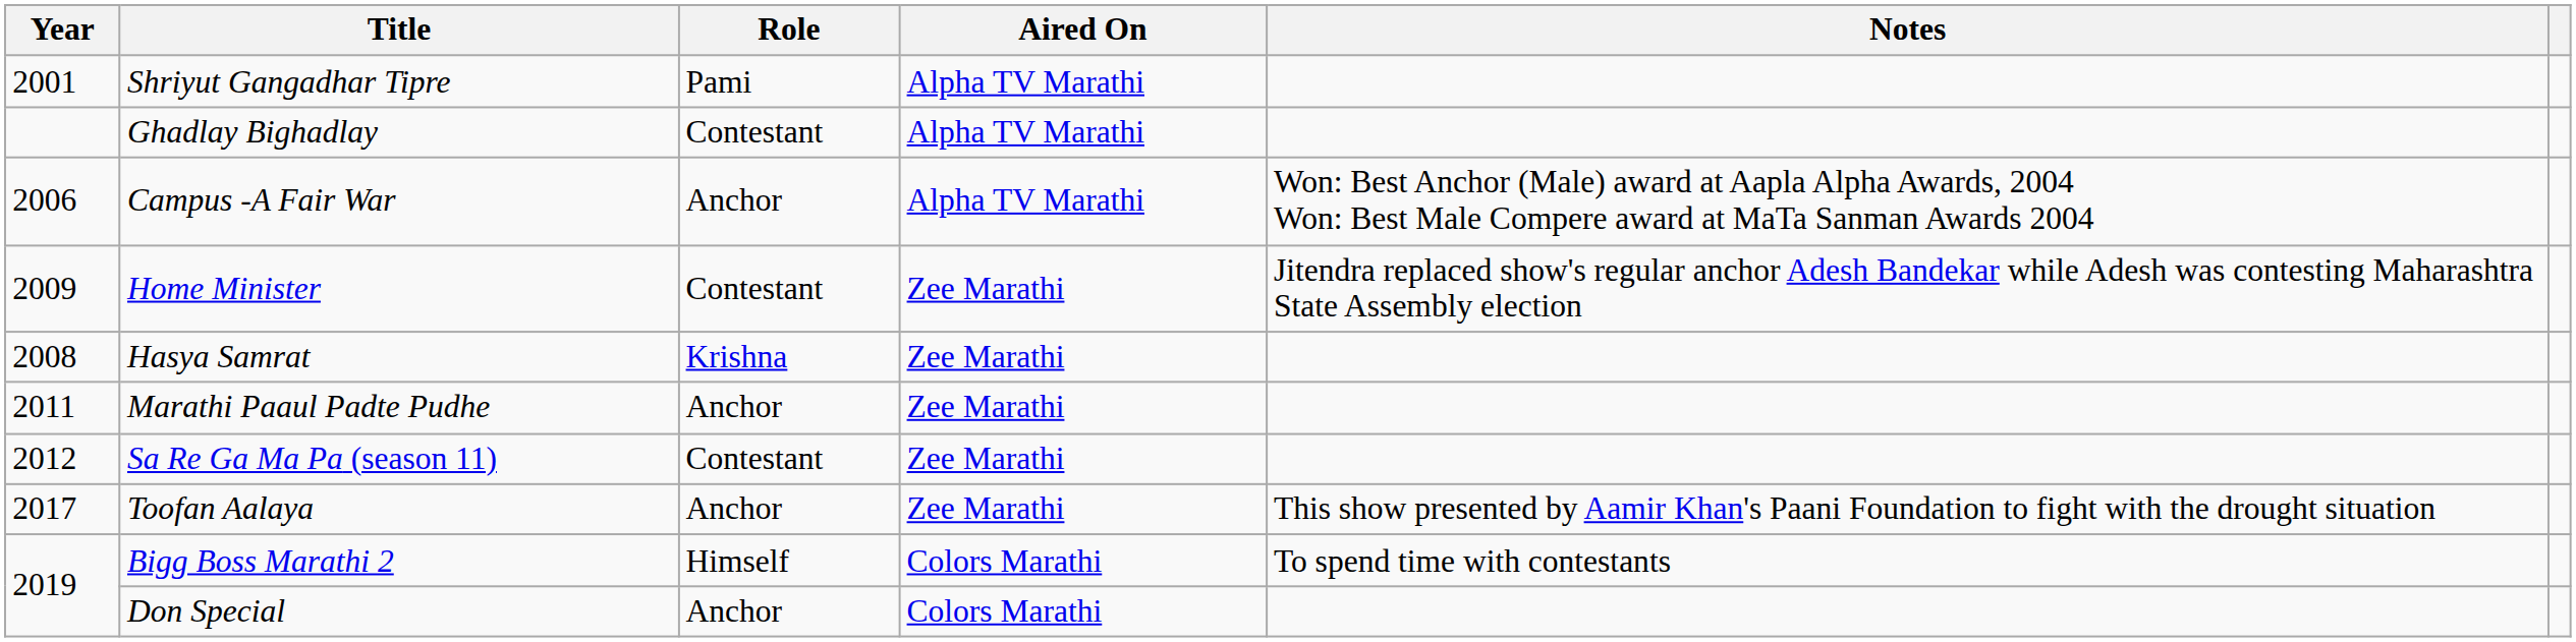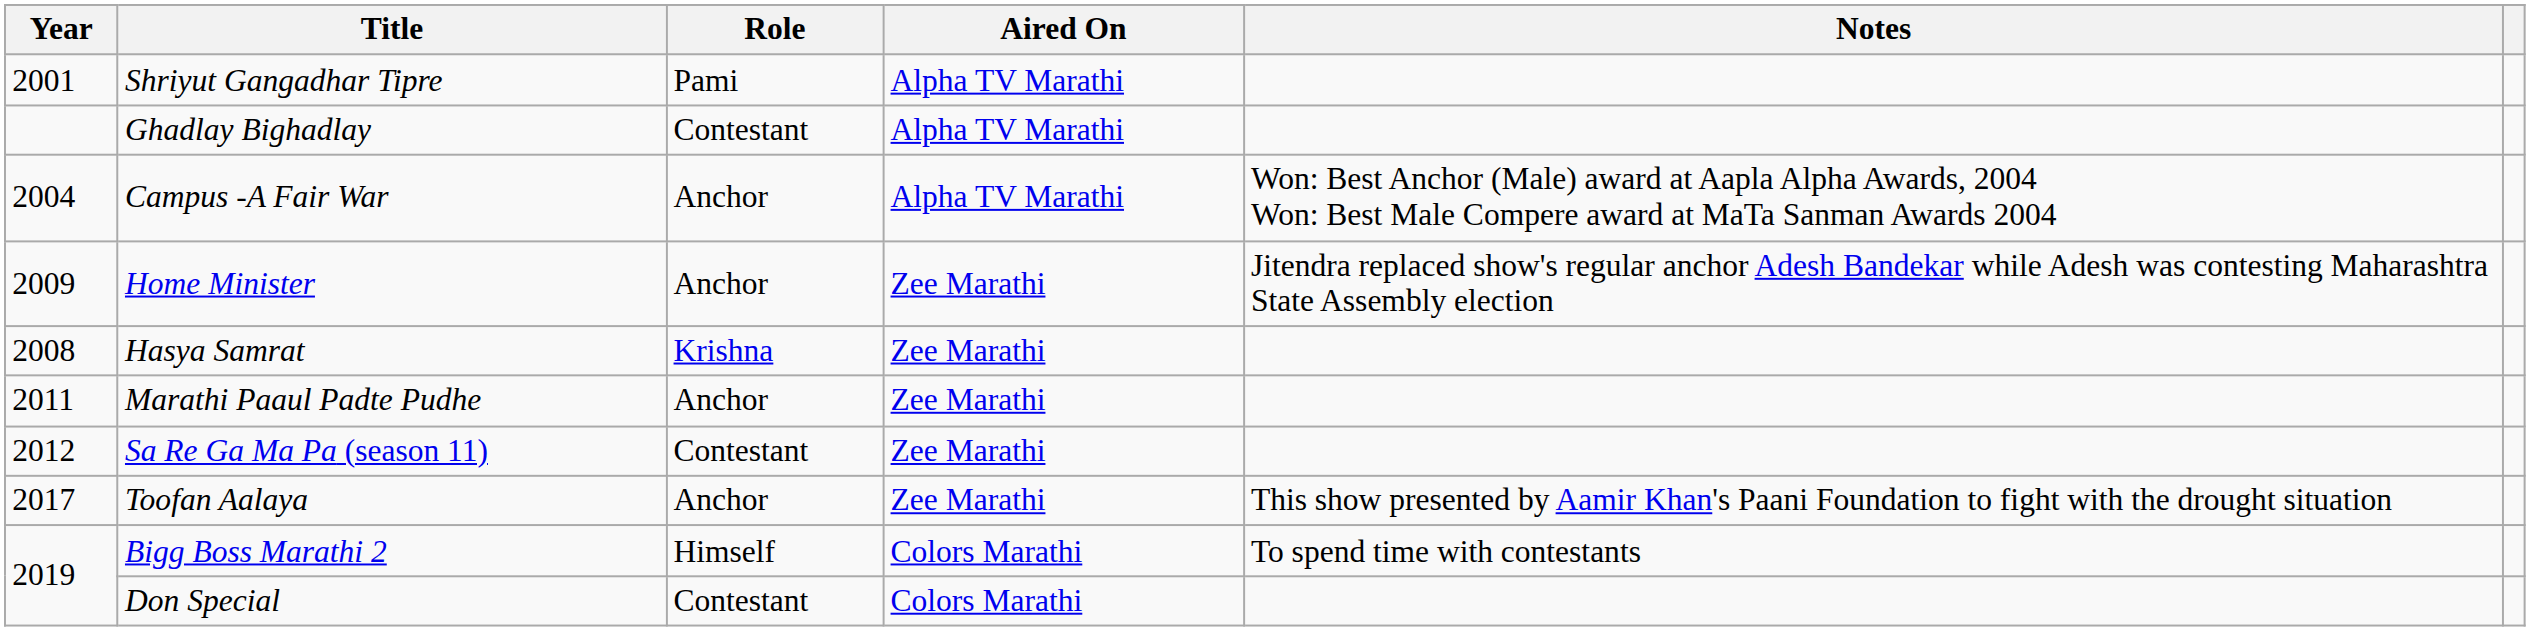Campus -A Fair War | Year: 2006 -> 2004
Home Minister | Role: Contestant -> Anchor
Don Special | Role: Anchor -> Contestant
